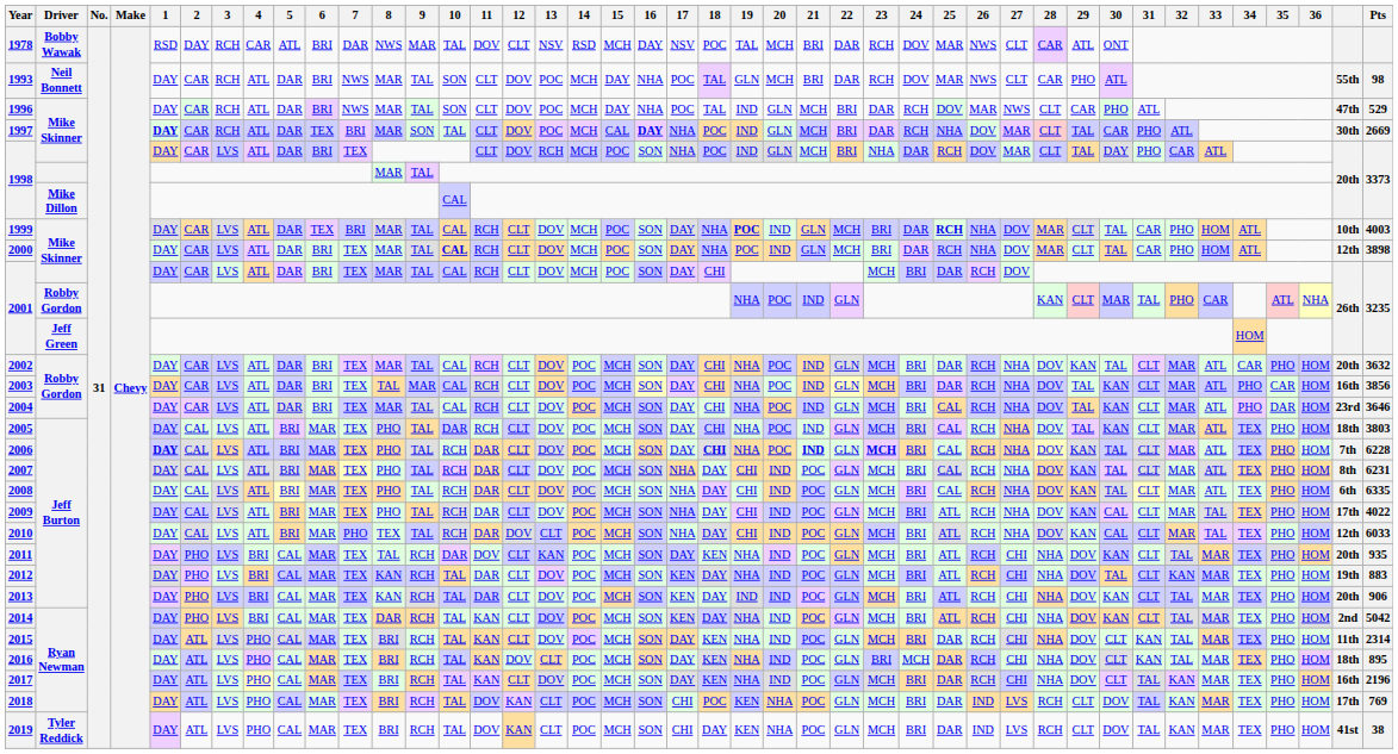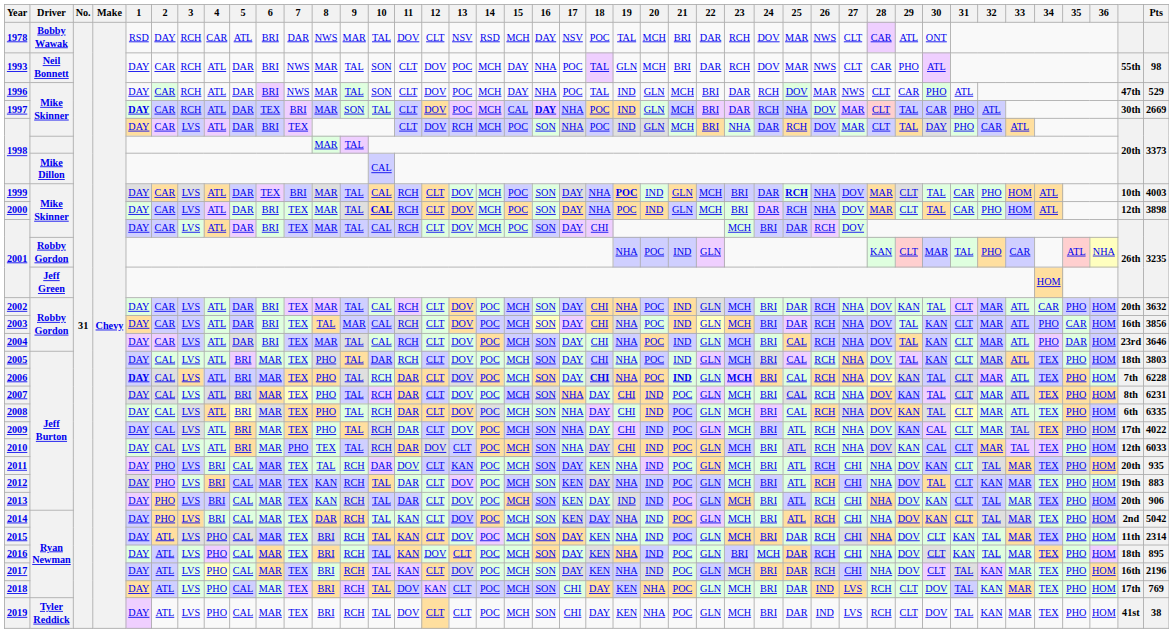2018 | 18: POC -> DAY
2019 | 12: KAN -> CLT
